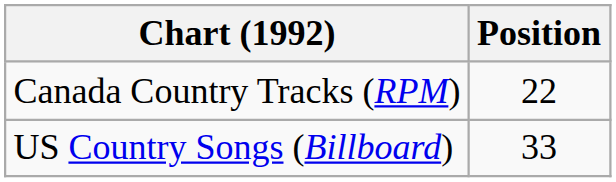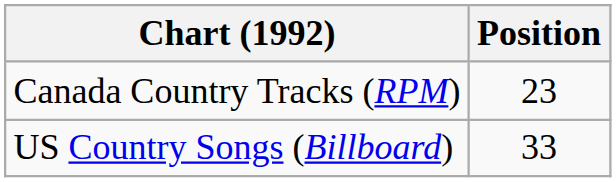Canada Country Tracks (RPM) | Position: 22 -> 23
